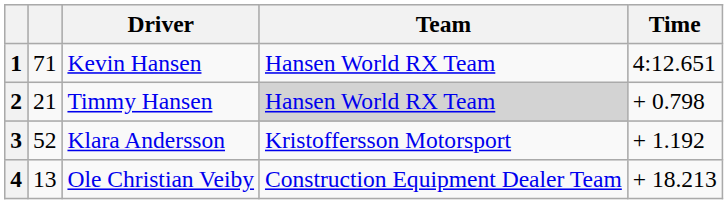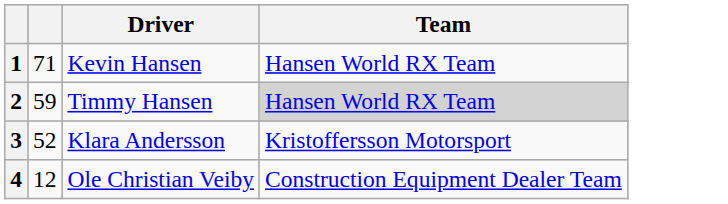- column: Time | 4:12.651 | + 0.798 | + 1.192 | + 18.213
2 | column 2: 21 -> 59
4 | column 2: 13 -> 12
